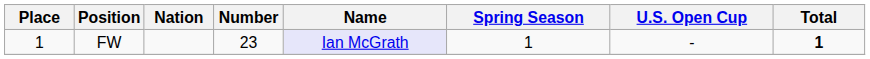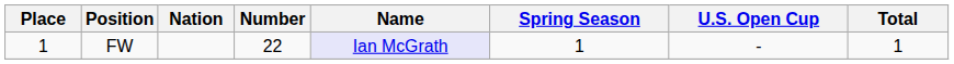FW | Number: 23 -> 22
FW | Total: bold -> normal
